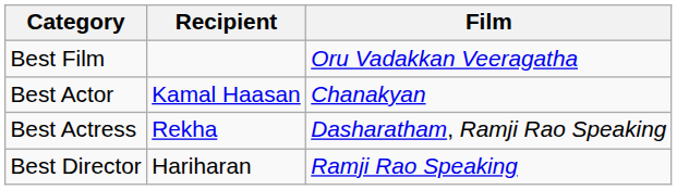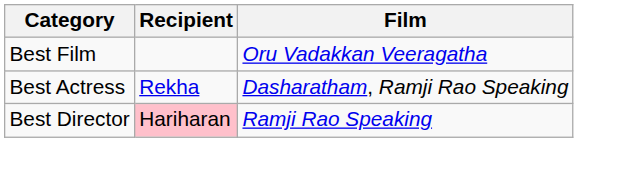- row: Best Actor | Kamal Haasan | Chanakyan
Best Director | Recipient: no background -> pink background
